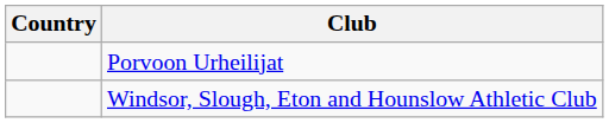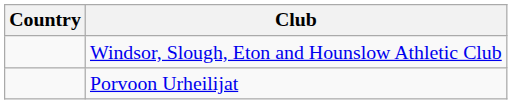rows swapped: Windsor, Slough, Eton and Hounslow Athletic Club <-> Porvoon Urheilijat
